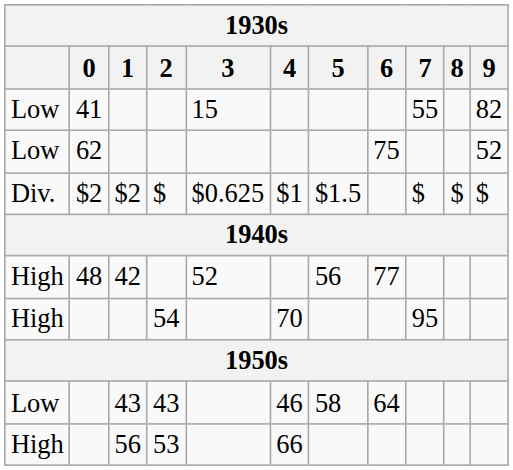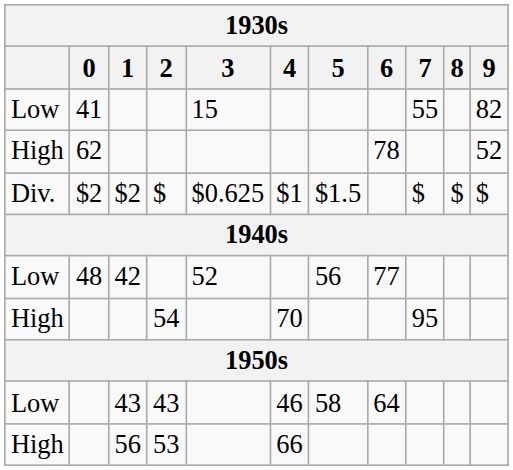62 | column 1: Low -> High
62 | 6: 75 -> 78
48 | column 1: High -> Low
